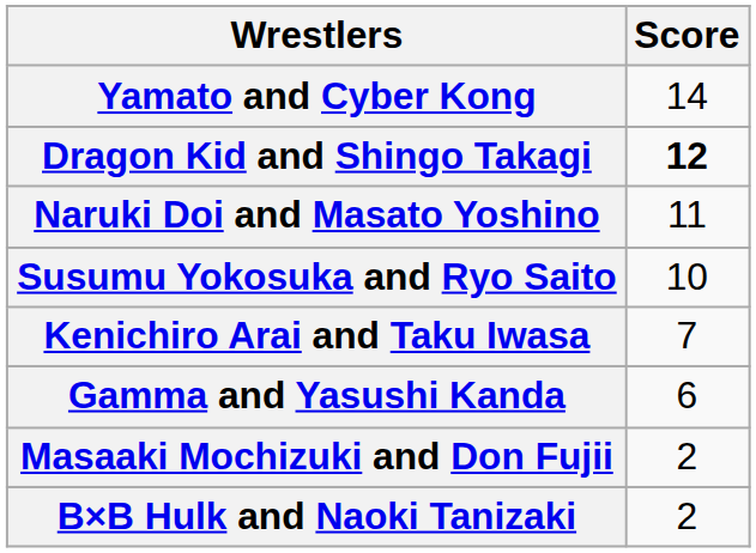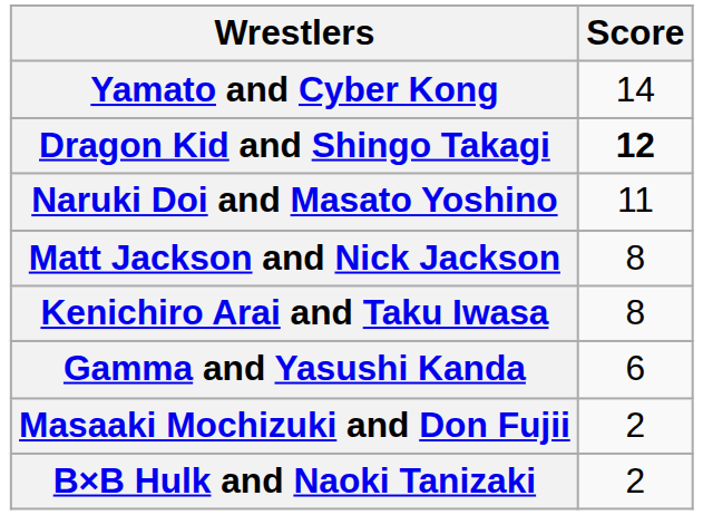- row: Susumu Yokosuka and Ryo Saito | 10
+ row: Matt Jackson and Nick Jackson | 8
Kenichiro Arai and Taku Iwasa | Score: 7 -> 8
